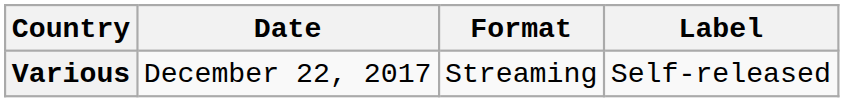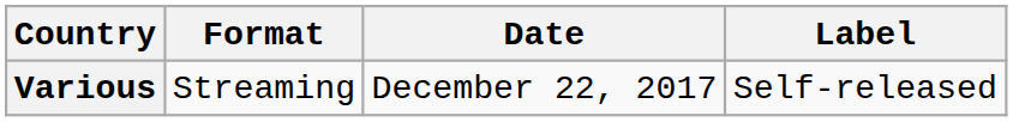columns swapped: Date <-> Format
